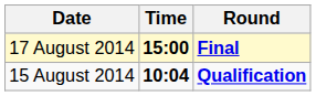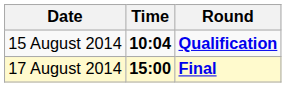rows swapped: 15 August 2014 <-> 17 August 2014
